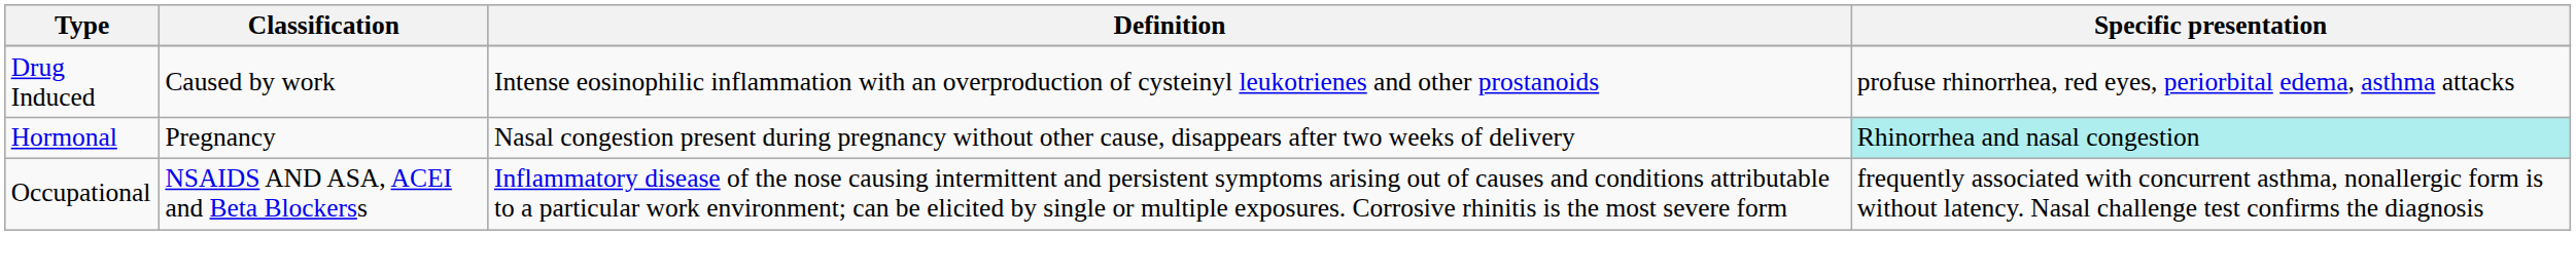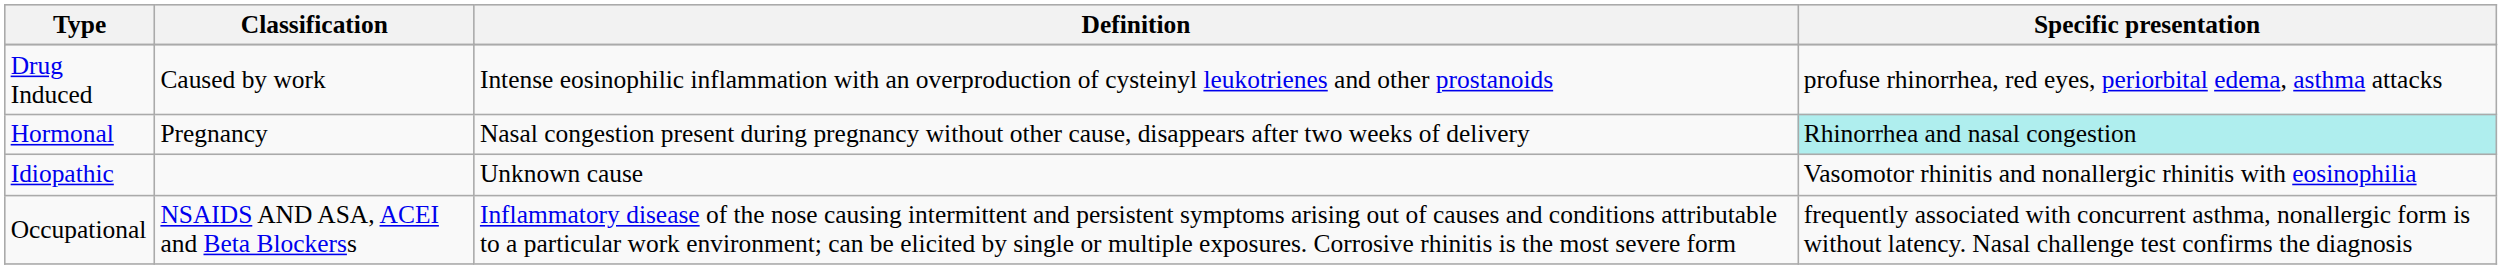+ row: Idiopathic | Unknown cause | Vasomotor rhinitis and nonallergic rhinitis with eosinophilia
